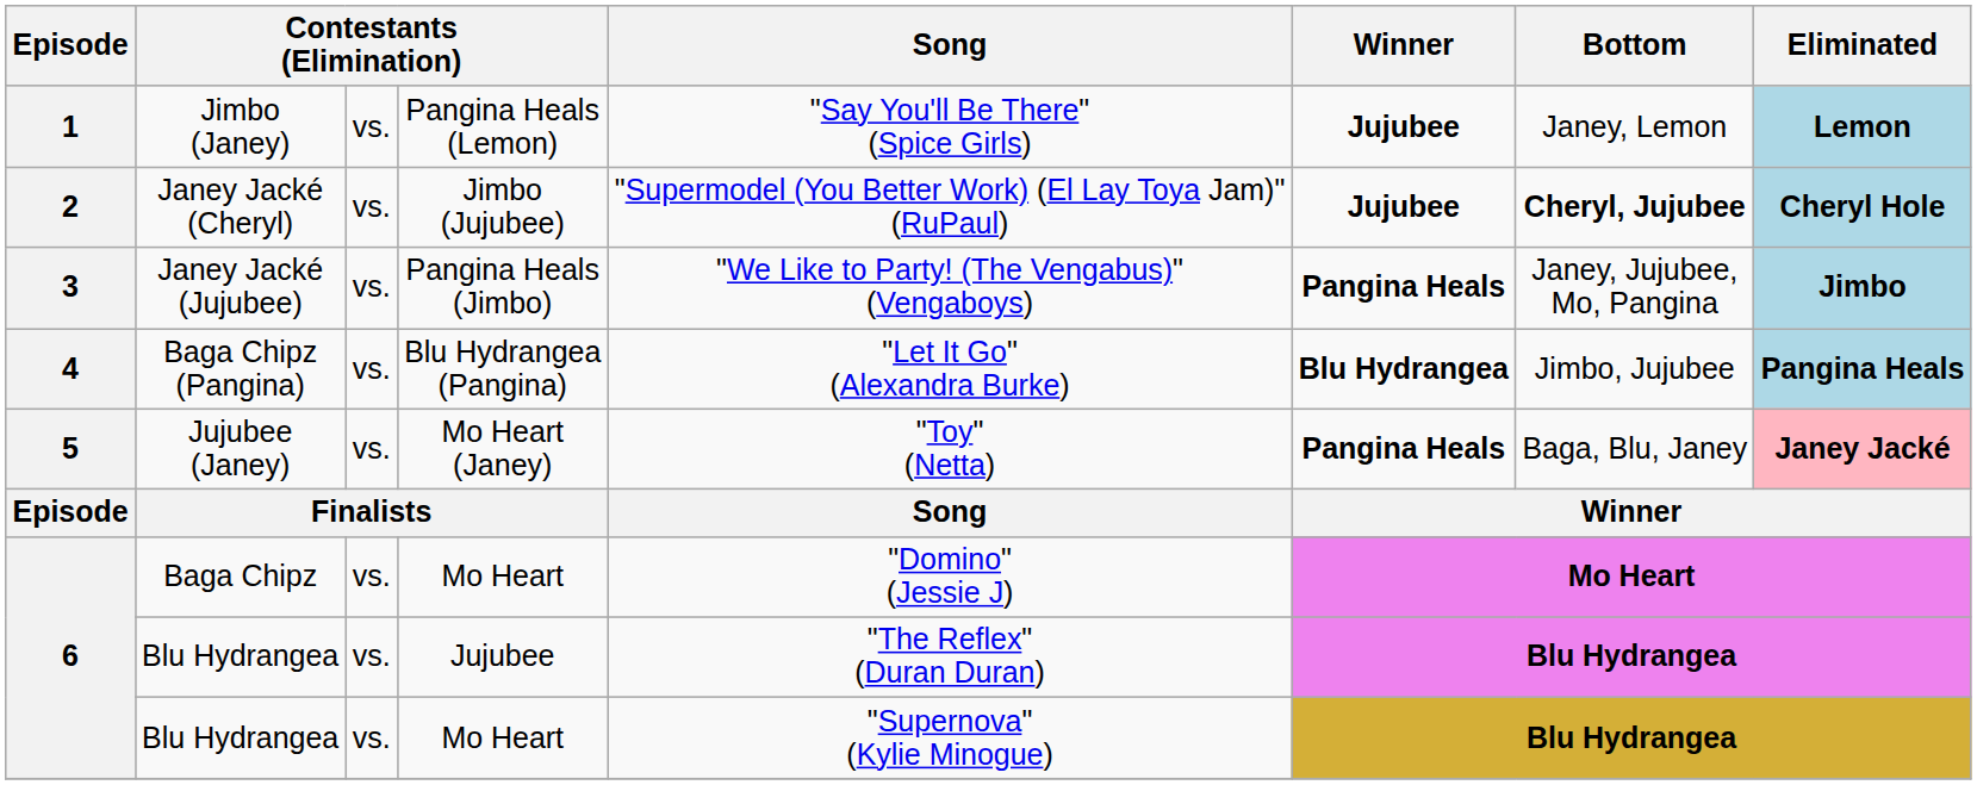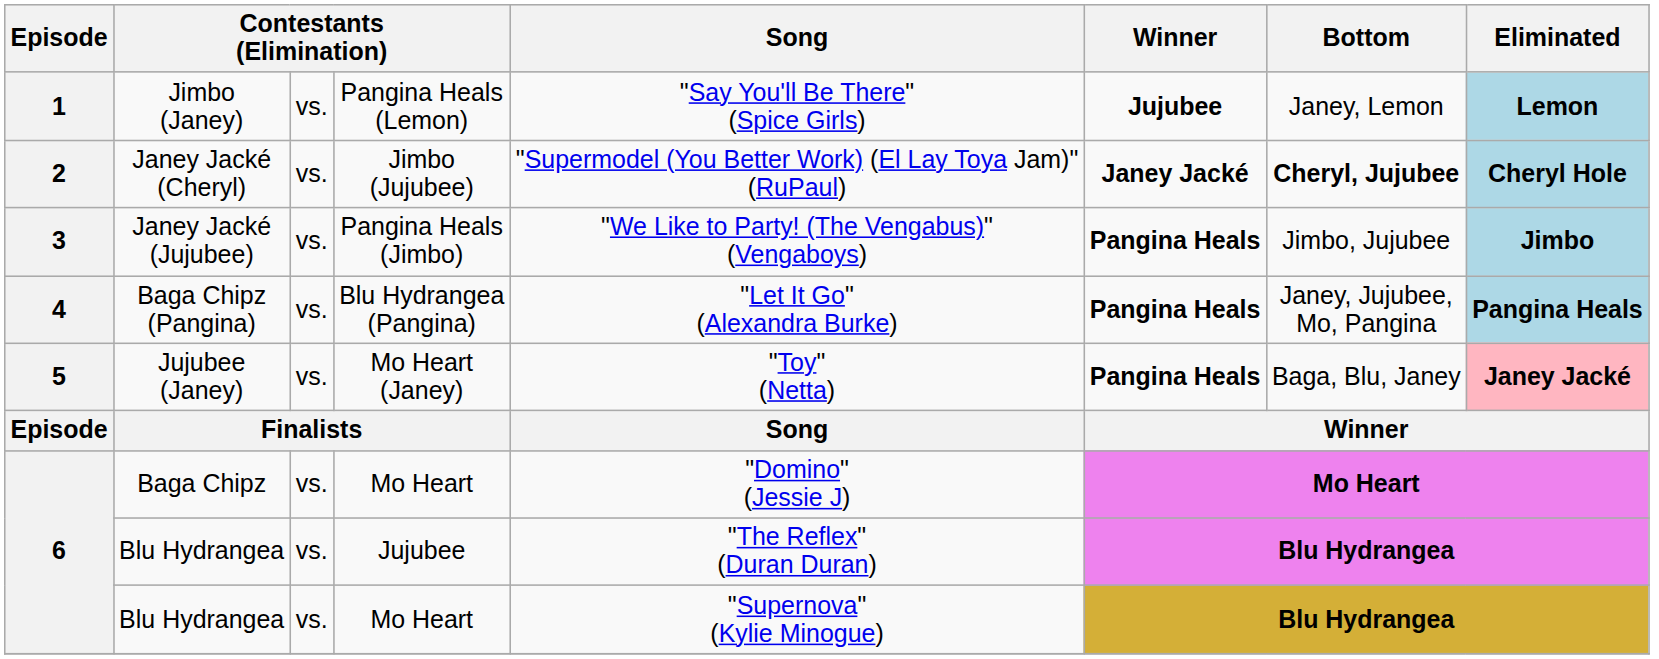Janey Jacké (Cheryl) | Winner: Jujubee -> Janey Jacké
Janey Jacké (Jujubee) | Bottom: Janey, Jujubee, Mo, Pangina -> Jimbo, Jujubee
Baga Chipz (Pangina) | Winner: Blu Hydrangea -> Pangina Heals
Baga Chipz (Pangina) | Bottom: Jimbo, Jujubee -> Janey, Jujubee, Mo, Pangina
